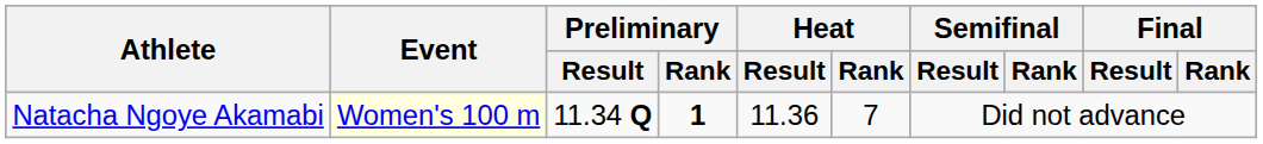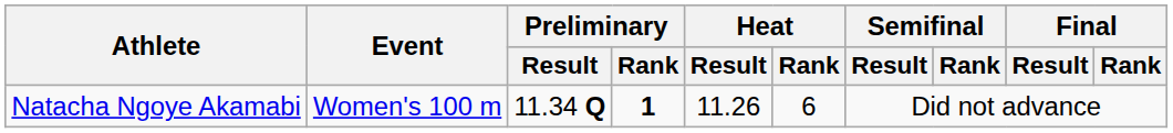Natacha Ngoye Akamabi | Event: lightyellow background -> no background
Natacha Ngoye Akamabi | Heat / Result: 11.36 -> 11.26
Natacha Ngoye Akamabi | Heat / Rank: 7 -> 6
